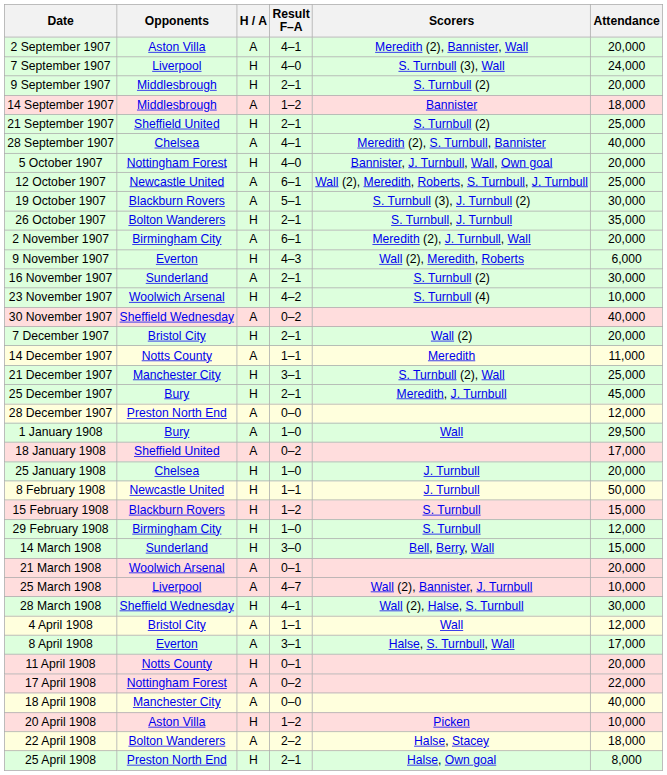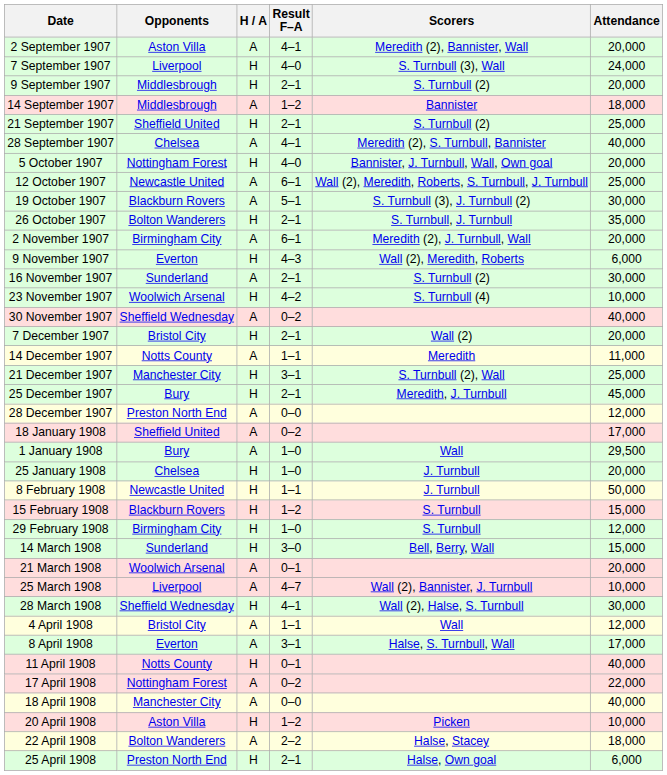rows swapped: 1 January 1908 <-> 18 January 1908
11 April 1908 | Attendance: 20,000 -> 40,000
25 April 1908 | Attendance: 8,000 -> 6,000
